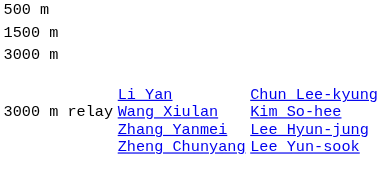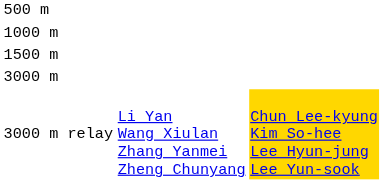+ row: 1000 m
3000 m relay | column 3: no background -> gold background
